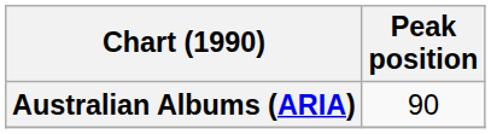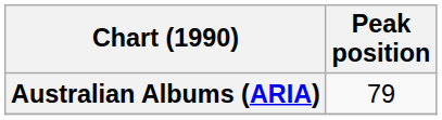Australian Albums (ARIA) | Peak position: 90 -> 79
